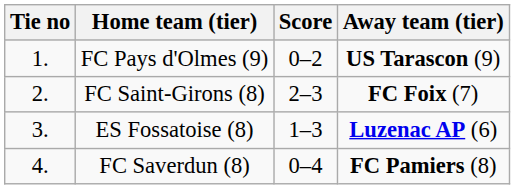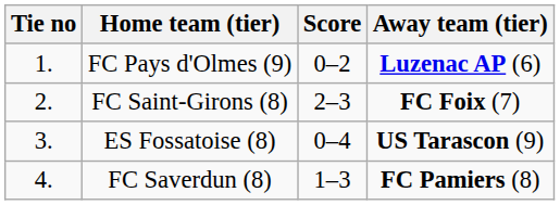FC Pays d'Olmes (9) | Away team (tier): US Tarascon (9) -> Luzenac AP (6)
ES Fossatoise (8) | Score: 1–3 -> 0–4
ES Fossatoise (8) | Away team (tier): Luzenac AP (6) -> US Tarascon (9)
FC Saverdun (8) | Score: 0–4 -> 1–3
